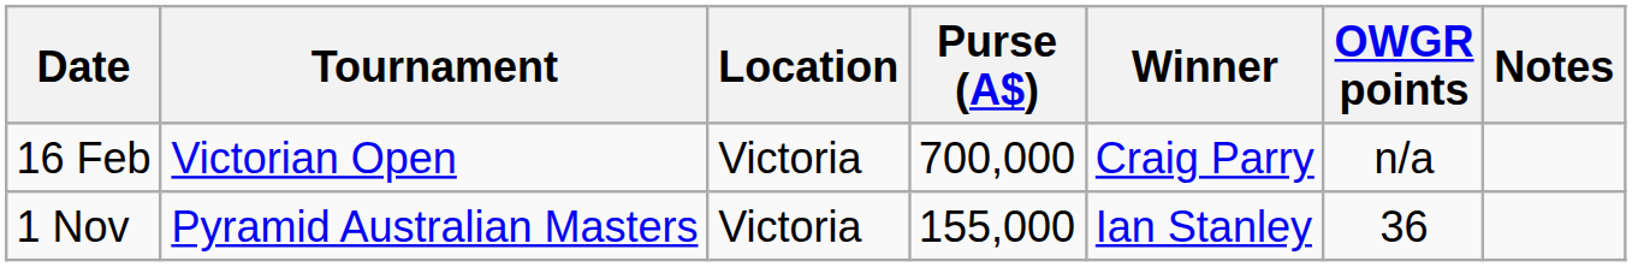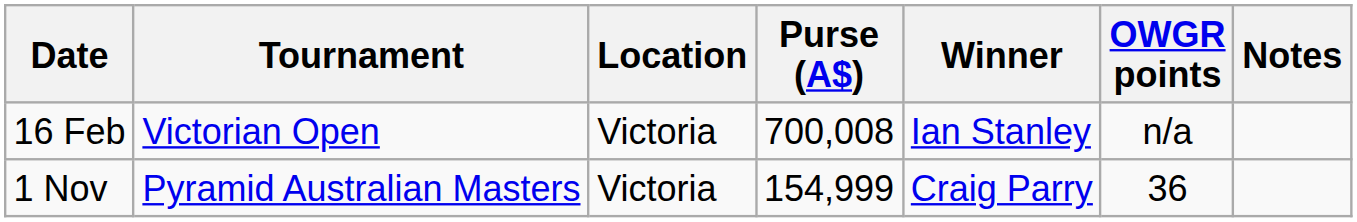16 Feb | Purse (A$): 700,000 -> 700,008
16 Feb | Winner: Craig Parry -> Ian Stanley
1 Nov | Purse (A$): 155,000 -> 154,999
1 Nov | Winner: Ian Stanley -> Craig Parry
